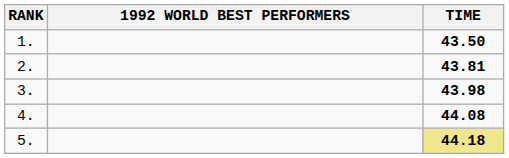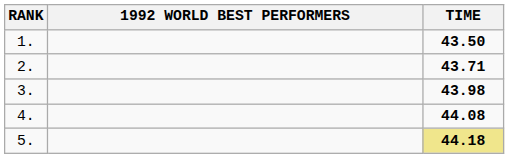2. | TIME: 43.81 -> 43.71
